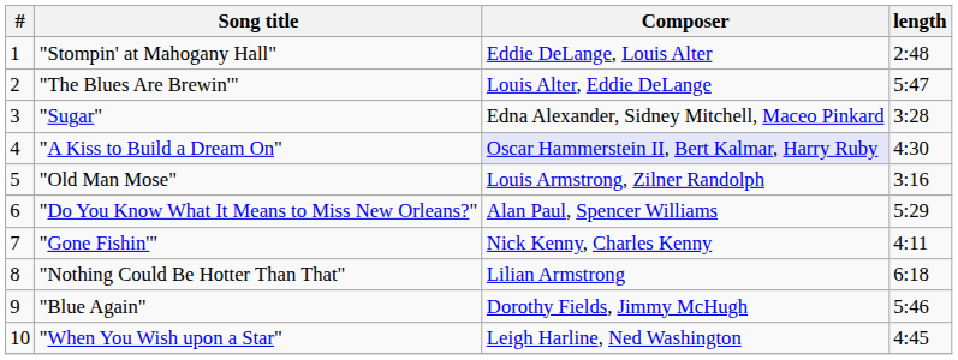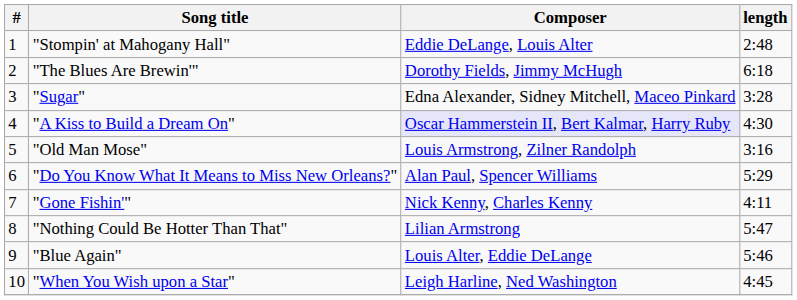"The Blues Are Brewin'" | Composer: Louis Alter, Eddie DeLange -> Dorothy Fields, Jimmy McHugh
"The Blues Are Brewin'" | length: 5:47 -> 6:18
"Nothing Could Be Hotter Than That" | length: 6:18 -> 5:47
"Blue Again" | Composer: Dorothy Fields, Jimmy McHugh -> Louis Alter, Eddie DeLange
